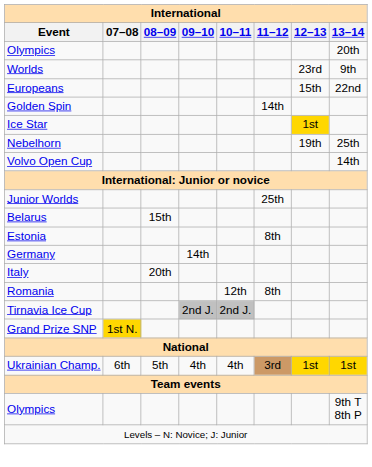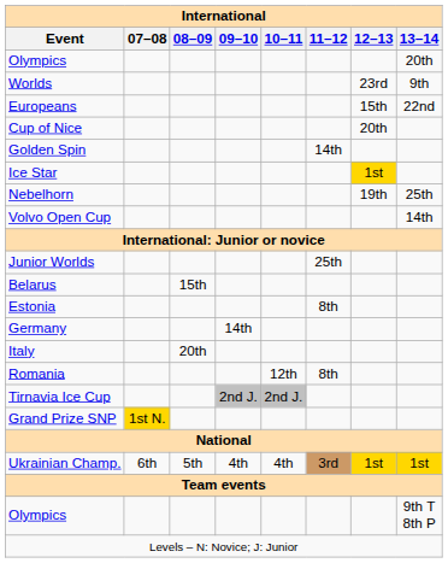+ row: Cup of Nice | 20th
